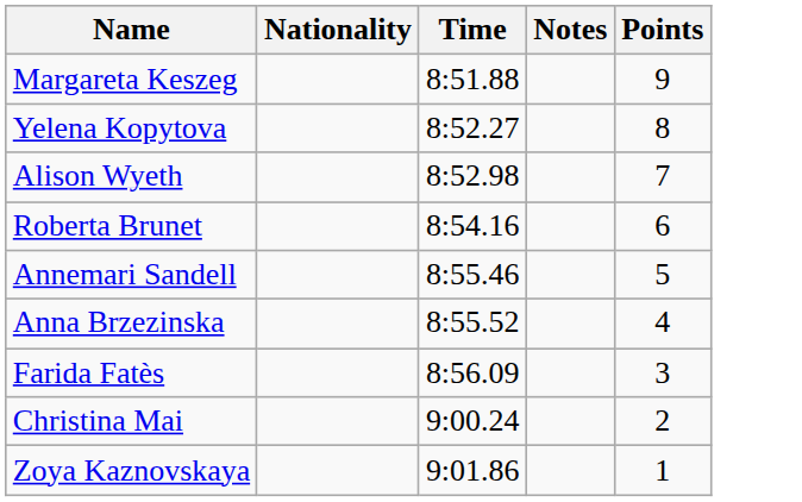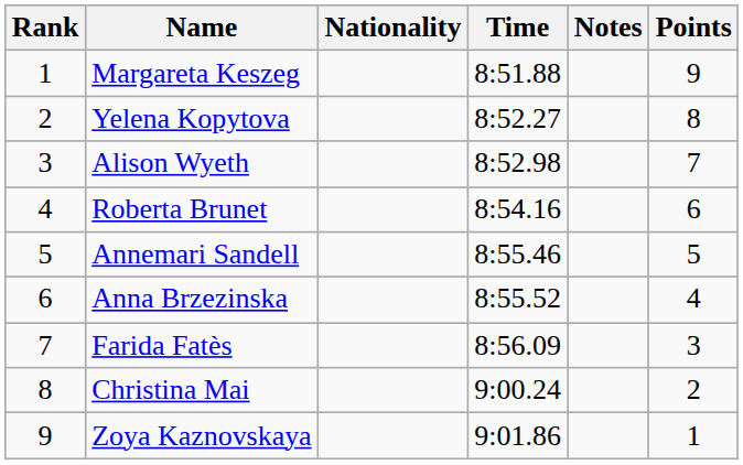+ column: Rank | 1 | 2 | 3 | 4 | 5 | 6 | 7 | 8 | 9
